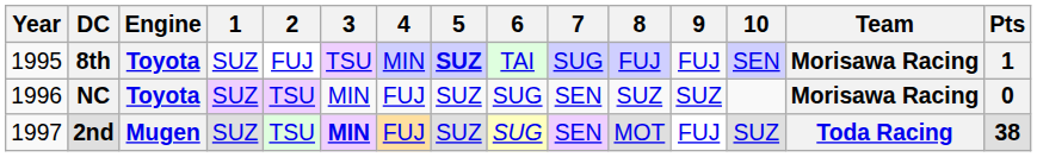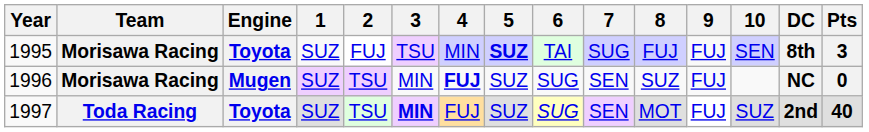columns swapped: Team <-> DC
1995 | Pts: 1 -> 3
1996 | Engine: Toyota -> Mugen
1996 | 4: normal -> bold
1996 | 9: SUZ -> FUJ
1997 | Engine: Mugen -> Toyota
1997 | Pts: 38 -> 40
